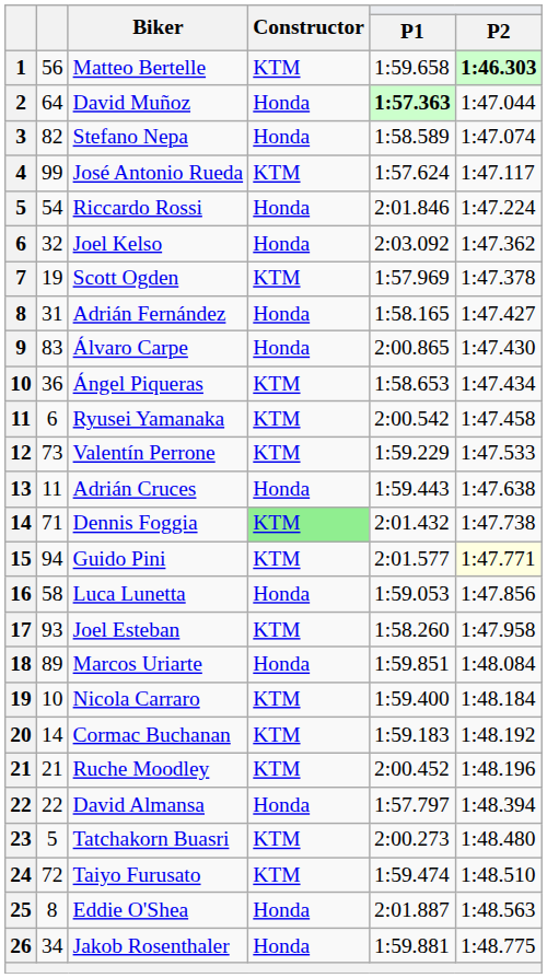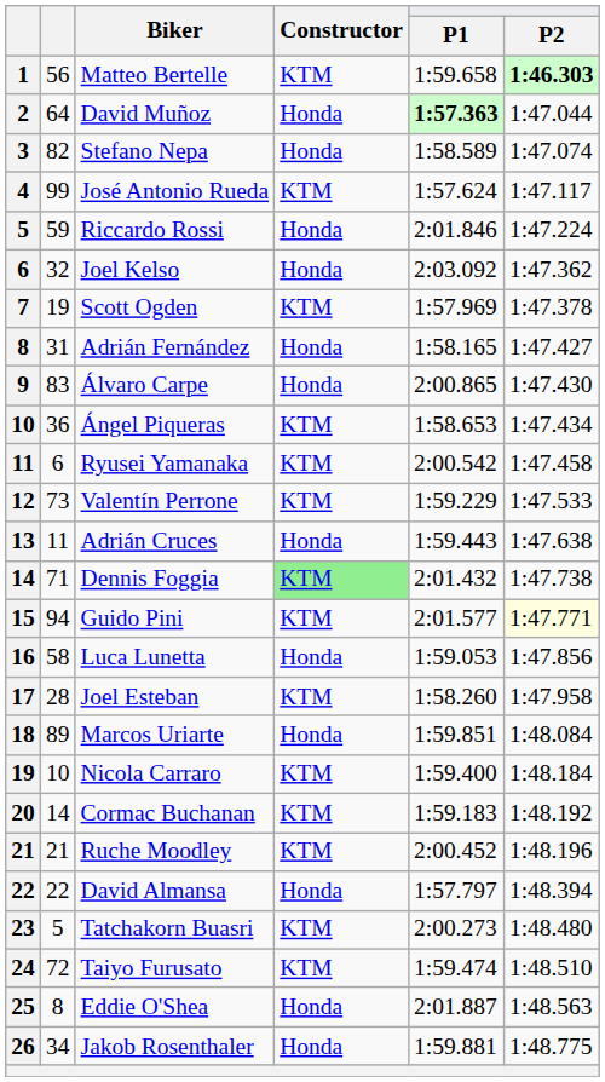Riccardo Rossi | column 2: 54 -> 59
Joel Esteban | column 2: 93 -> 28
